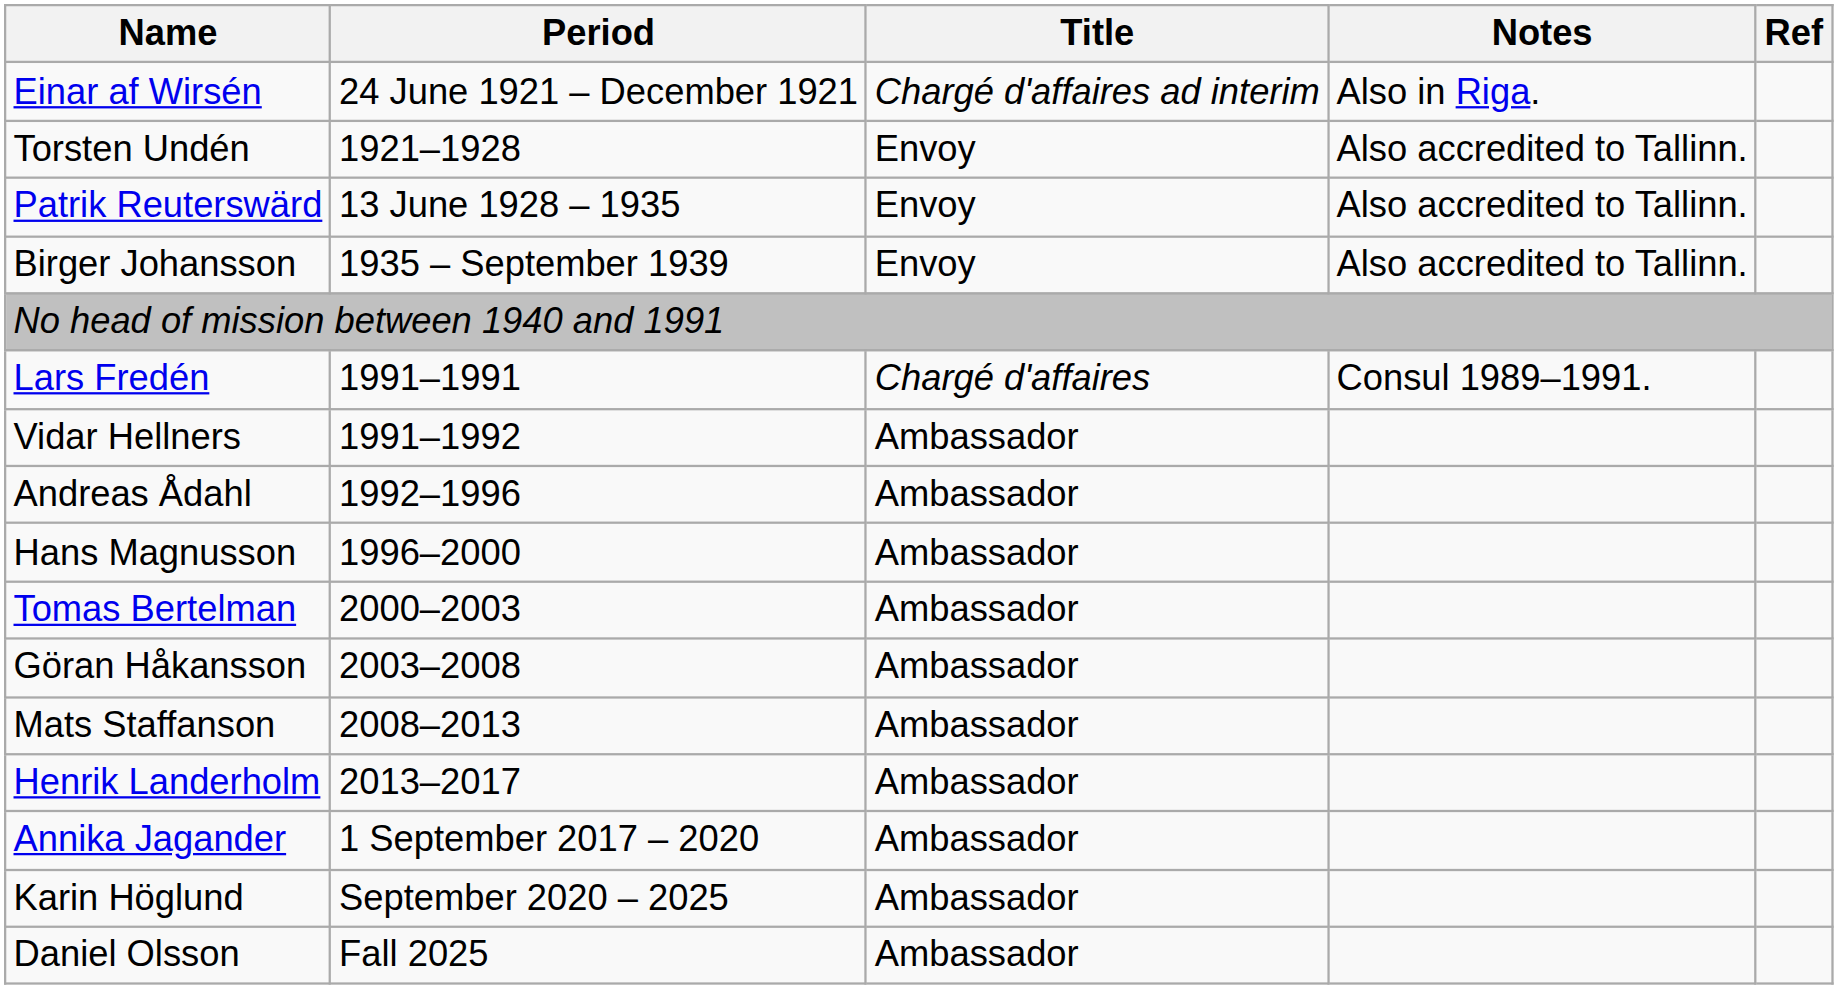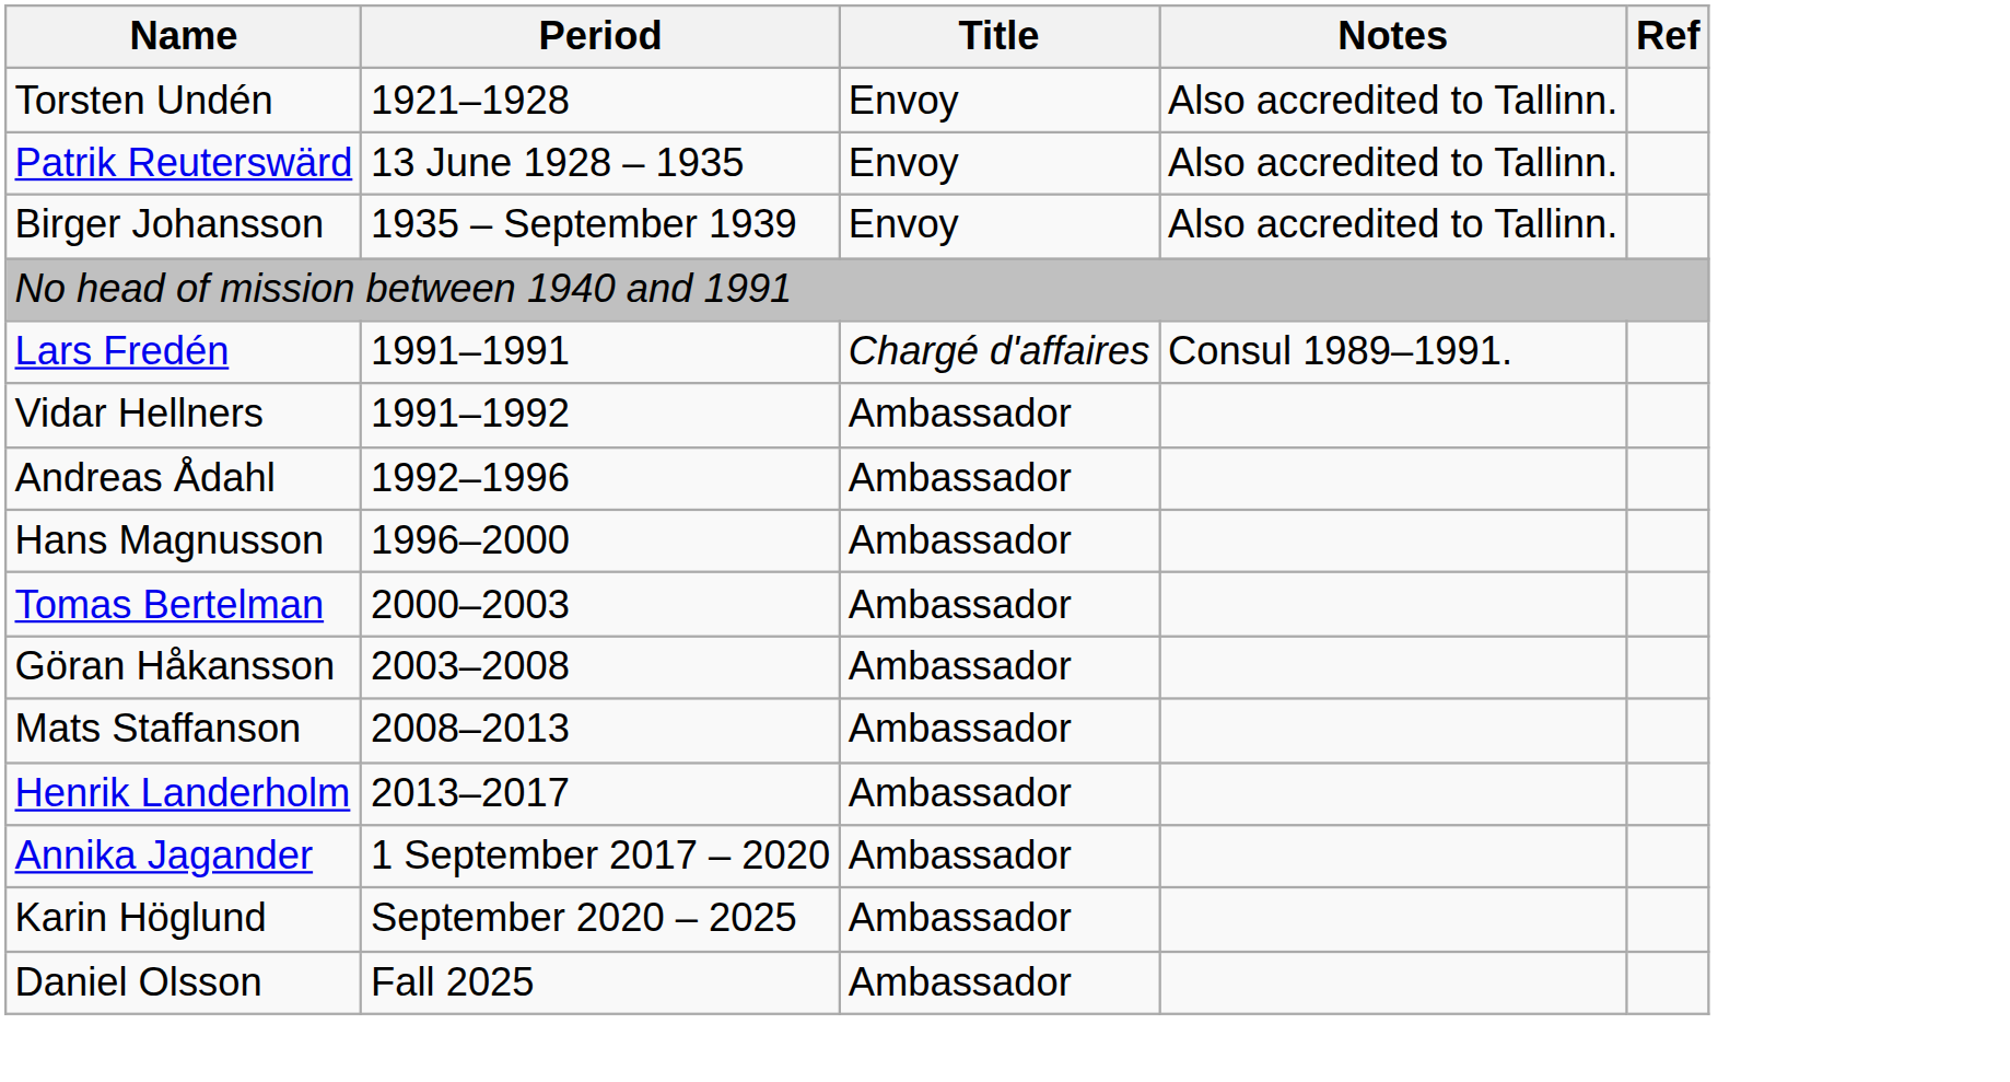- row: Einar af Wirsén | 24 June 1921 – December 1921 | Chargé d'affaires ad interim | Also in Riga.
